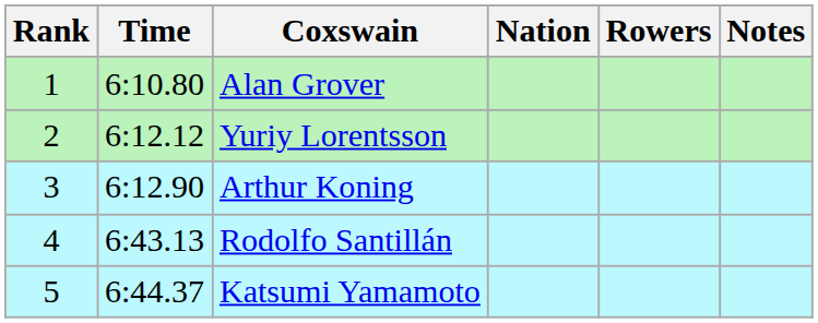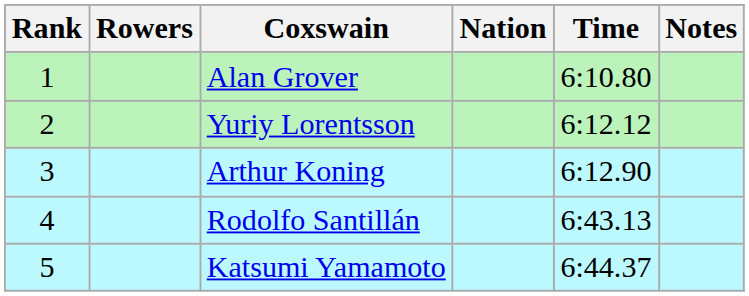columns swapped: Rowers <-> Time
